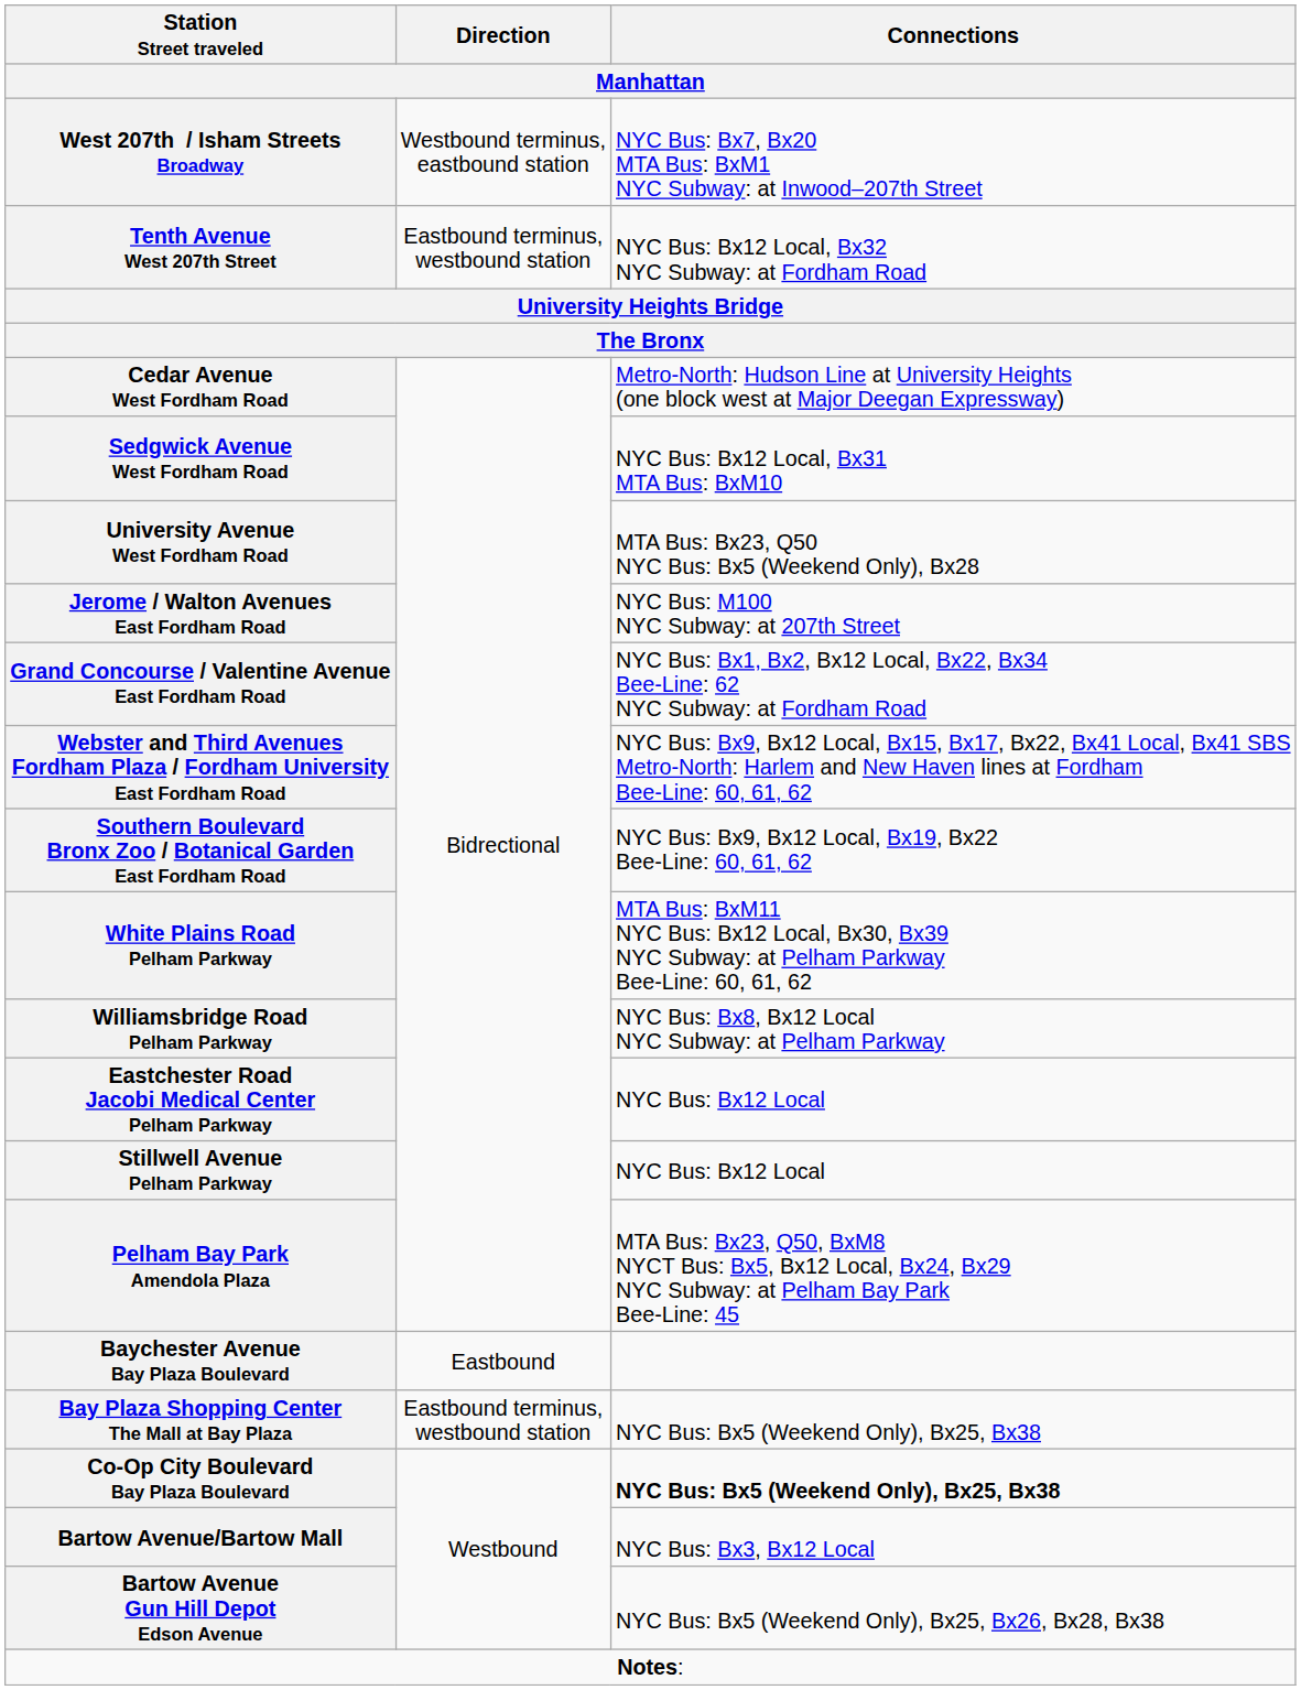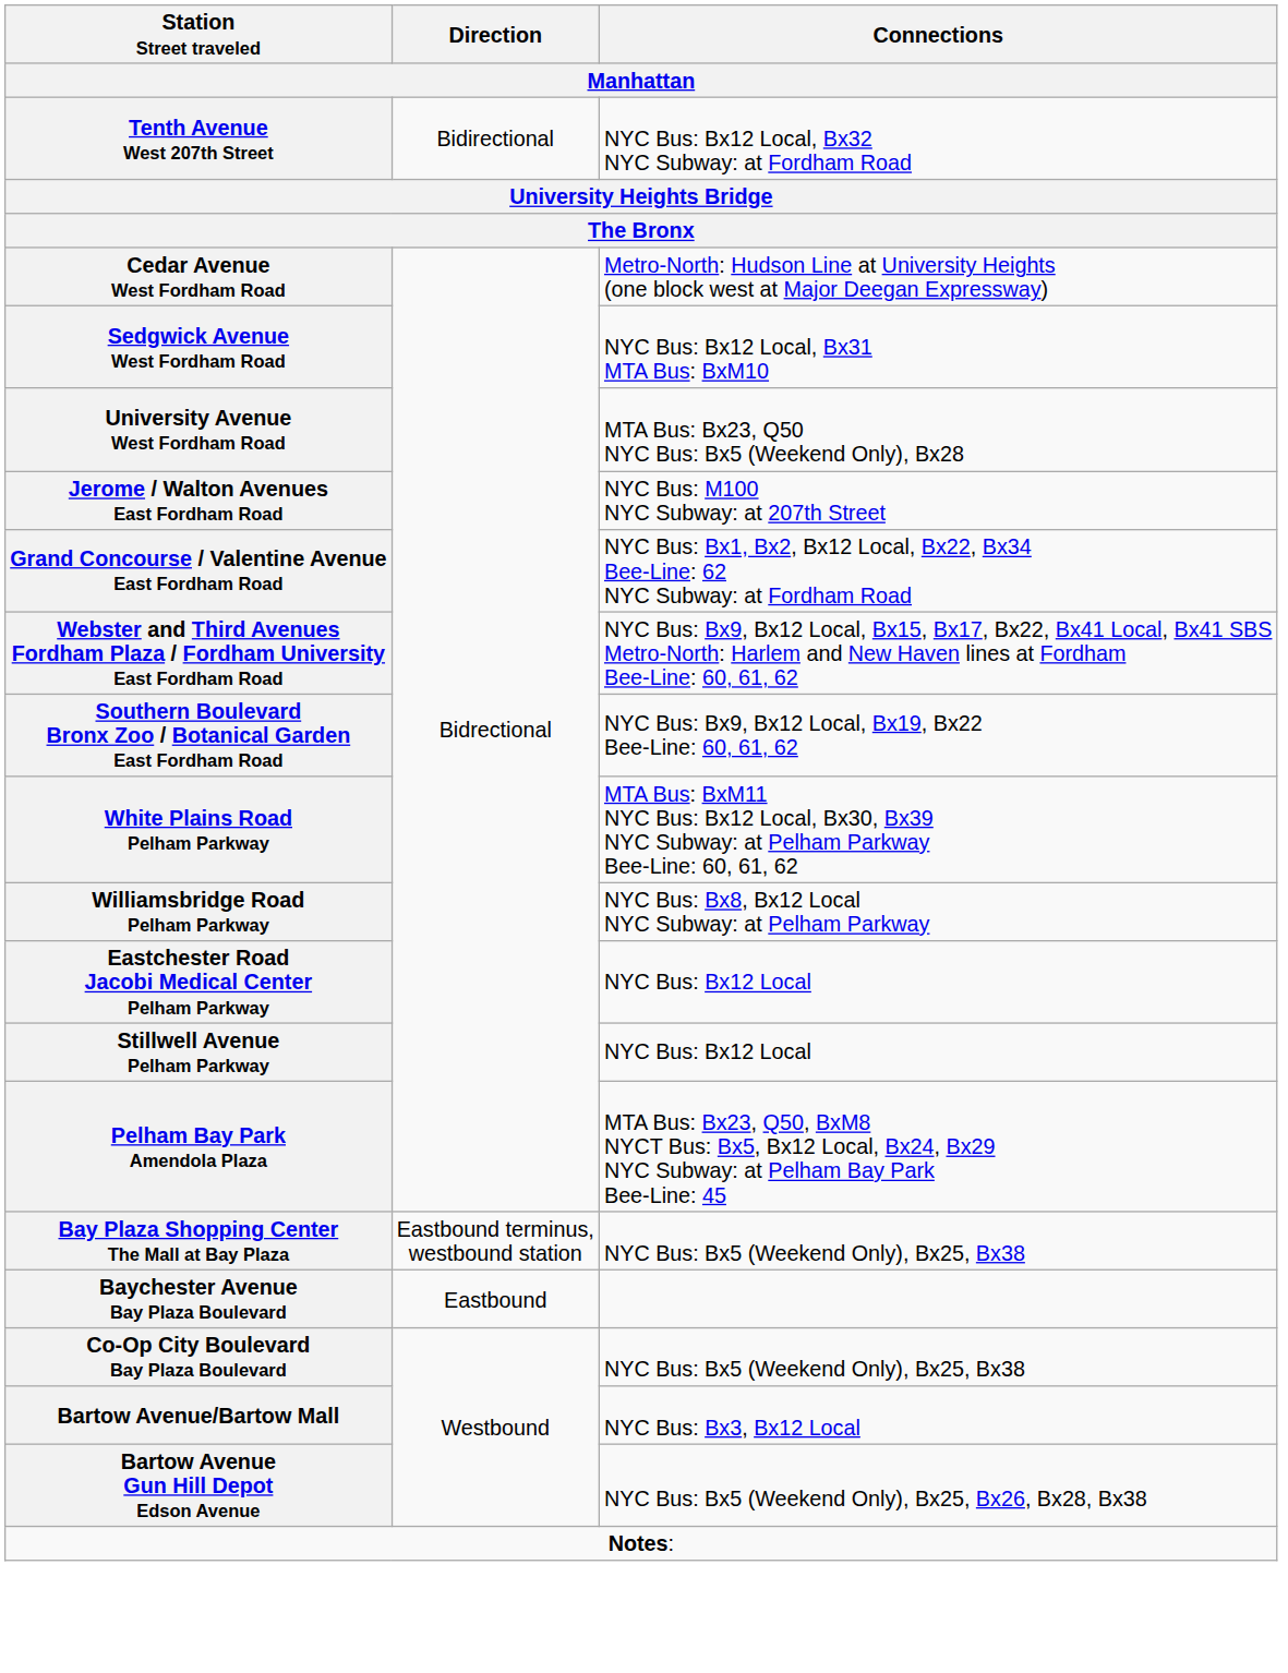- row: West 207th / Isham Streets Broadway | Westbound terminus, eastbound station | NYC Bus: Bx7, Bx20 MTA Bus: BxM1 NYC Subway: at Inwood–207th Street
Tenth Avenue West 207th Street | Direction: Eastbound terminus, westbound station -> Bidirectional
rows swapped: Baychester Avenue Bay Plaza Boulevard <-> Bay Plaza Shopping Center The Mall at Bay Plaza
Co-Op City Boulevard Bay Plaza Boulevard | Connections: bold -> normal
